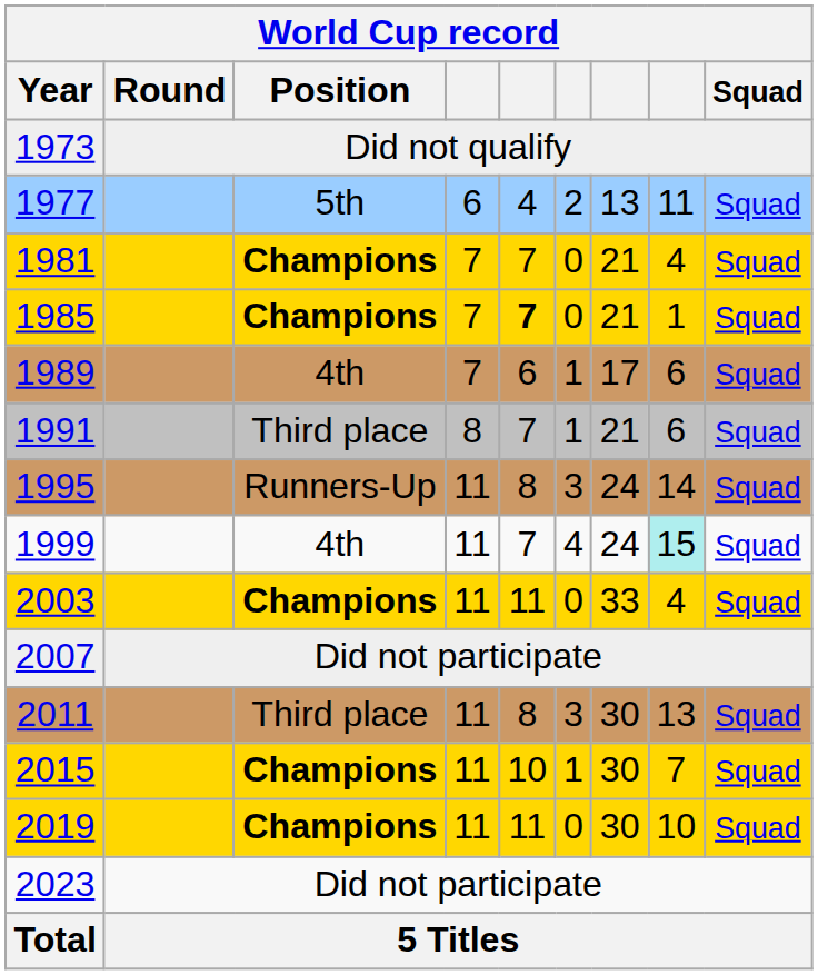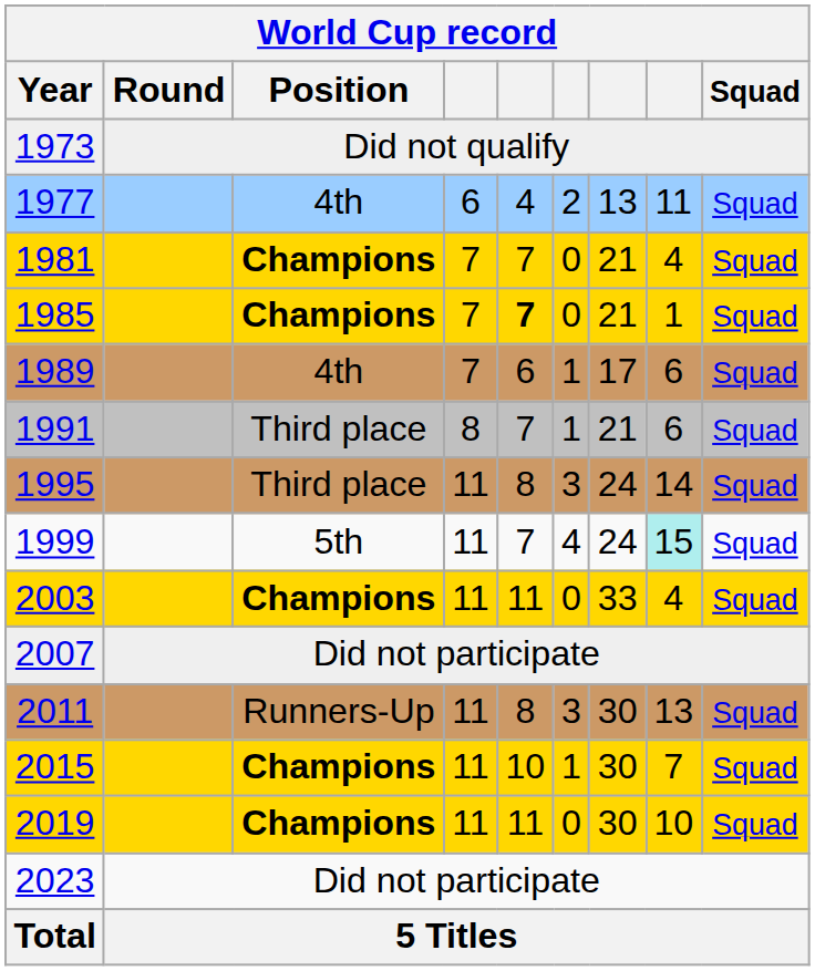1977 | World Cup record / Position: 5th -> 4th
1995 | World Cup record / Position: Runners-Up -> Third place
1999 | World Cup record / Position: 4th -> 5th
2011 | World Cup record / Position: Third place -> Runners-Up
